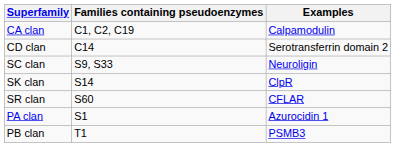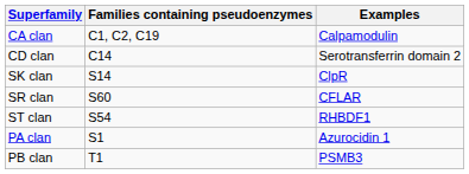- row: SC clan | S9, S33 | Neuroligin
+ row: ST clan | S54 | RHBDF1
